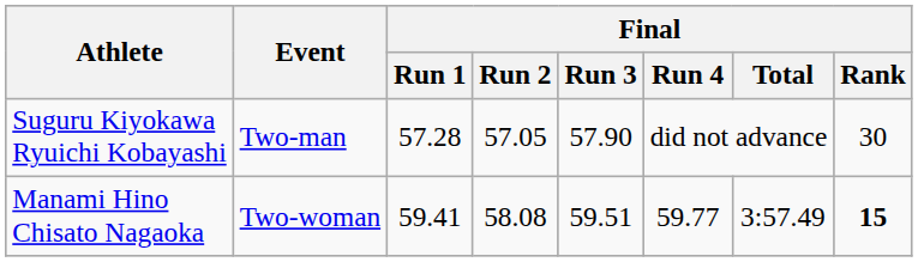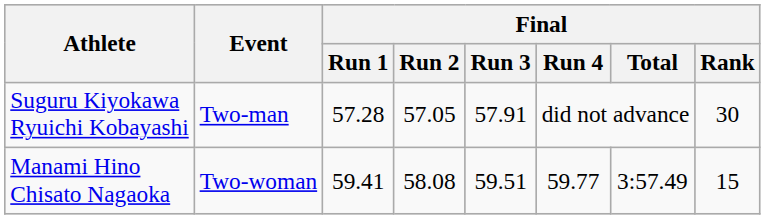Suguru Kiyokawa Ryuichi Kobayashi | Final / Run 3: 57.90 -> 57.91
Manami Hino Chisato Nagaoka | Final / Rank: bold -> normal
